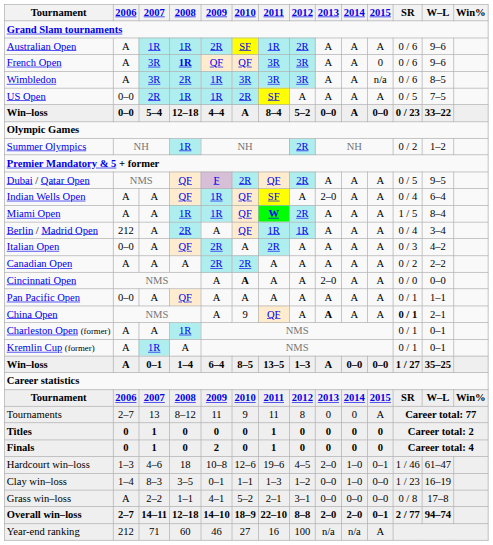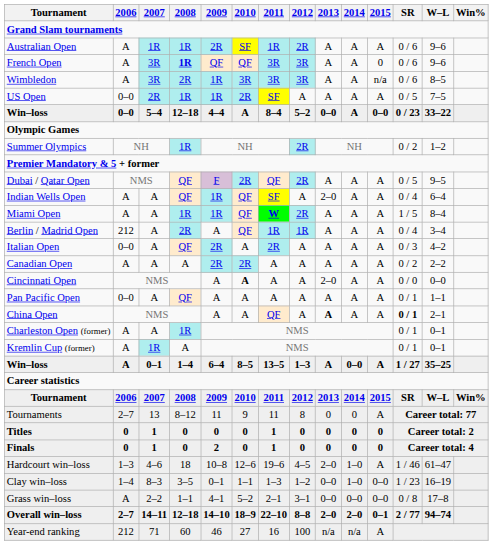China Open | 2010: 9 -> A
Win–loss / 0–1 | 2015: 0–0 -> A
Hardcourt win–loss | 2015: 0–1 -> A
